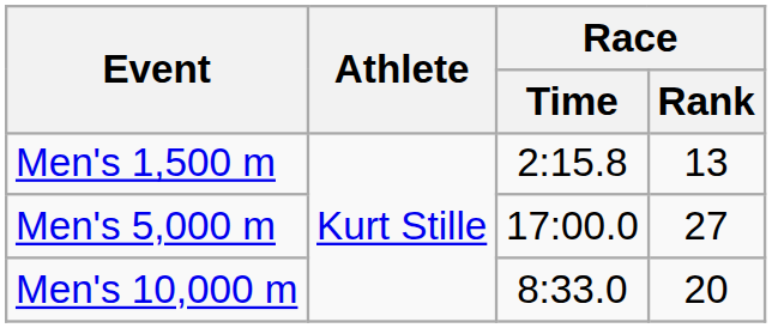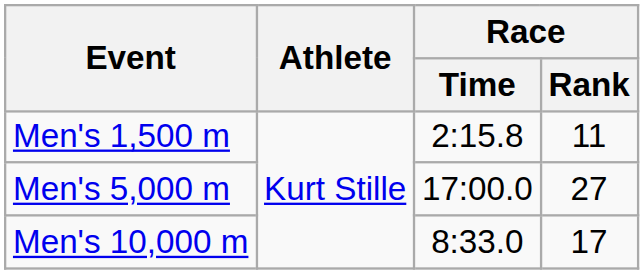Men's 1,500 m | Race / Rank: 13 -> 11
Men's 10,000 m | Race / Rank: 20 -> 17
